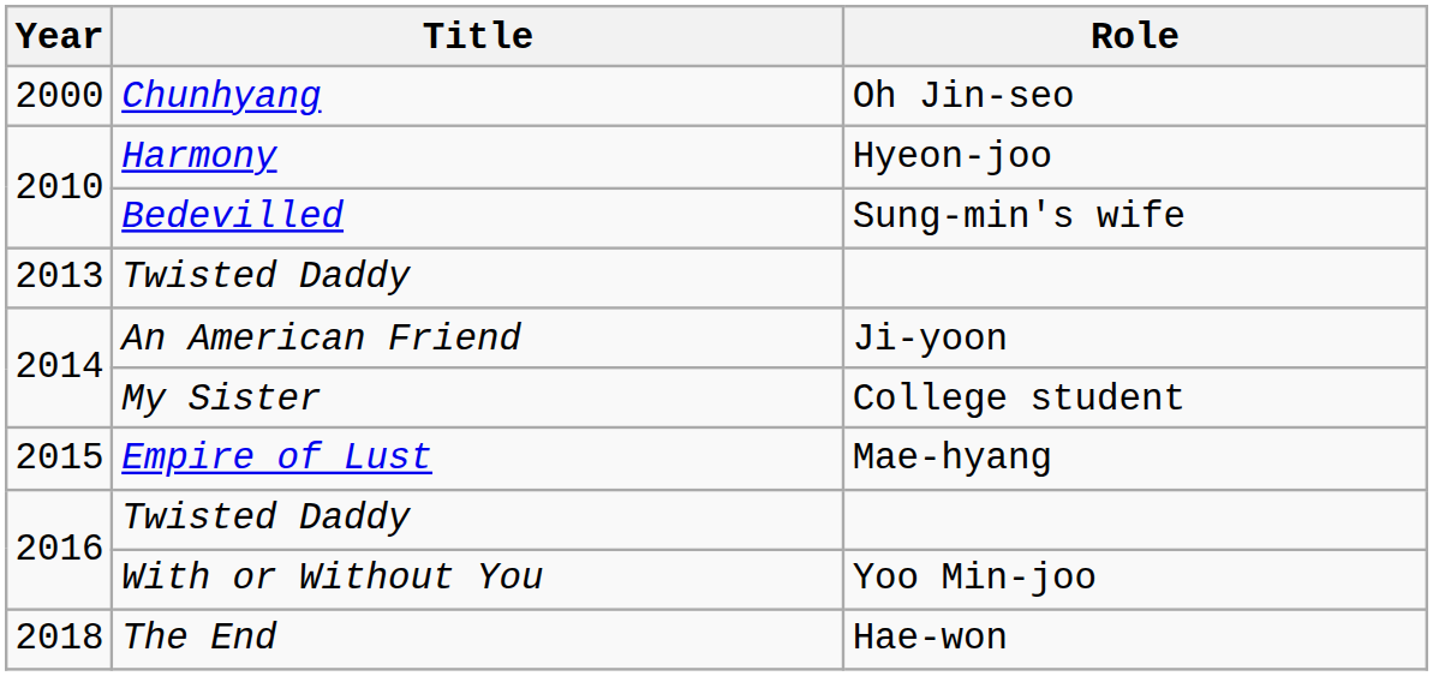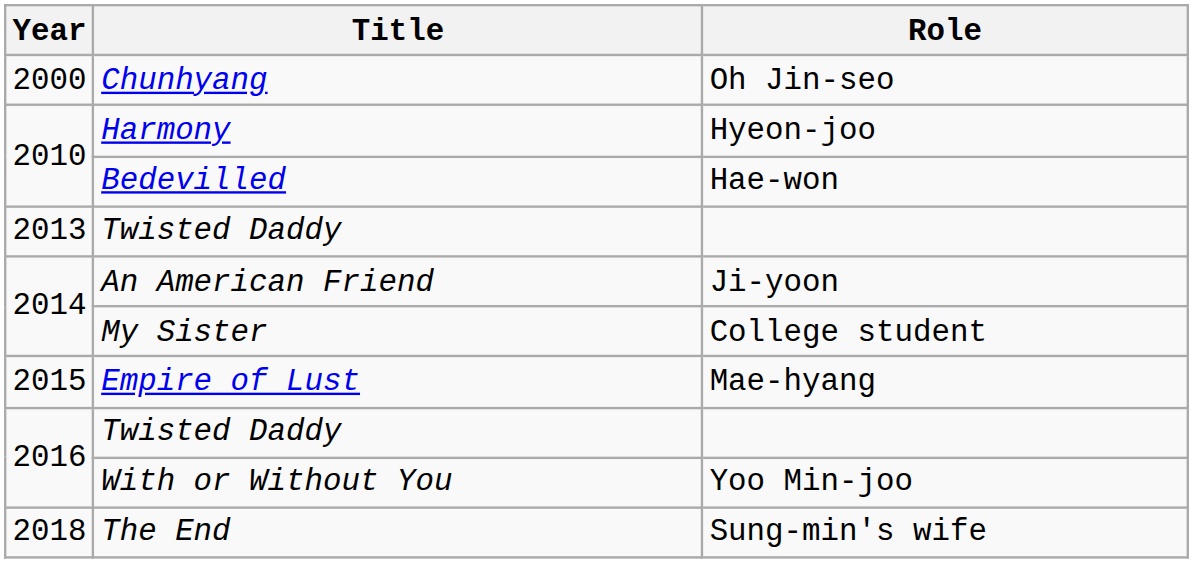Bedevilled | Role: Sung-min's wife -> Hae-won
The End | Role: Hae-won -> Sung-min's wife
